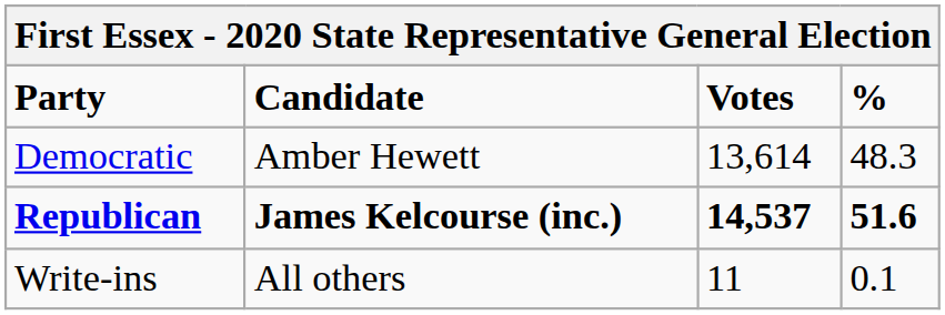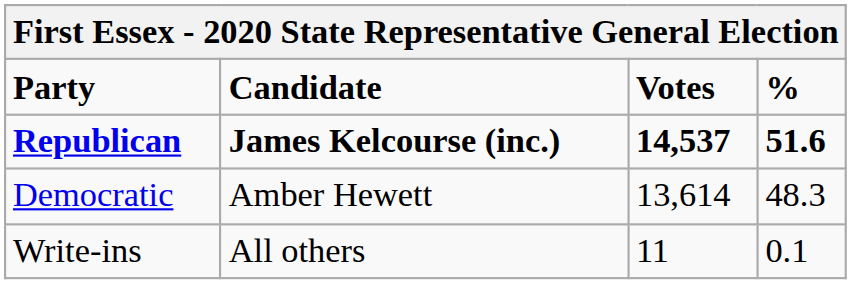rows swapped: Republican <-> Democratic
